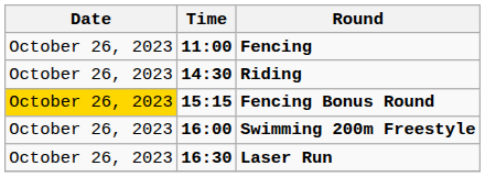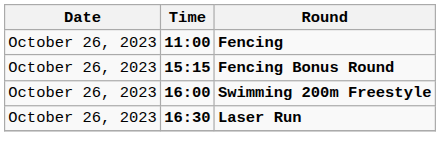- row: October 26, 2023 | 14:30 | Riding
Fencing Bonus Round | Date: gold background -> no background
